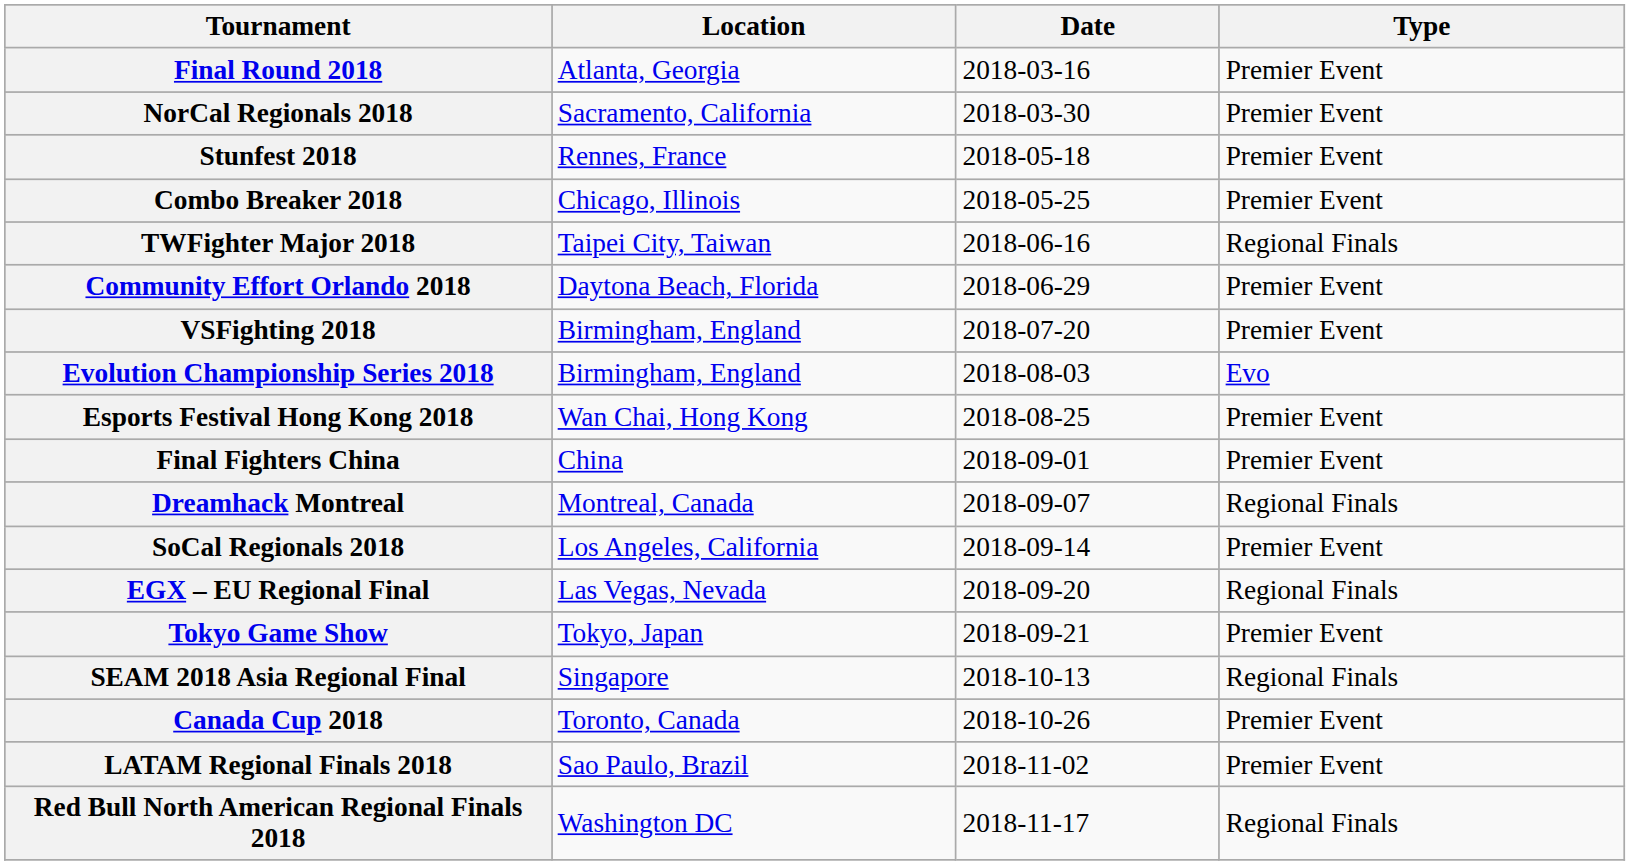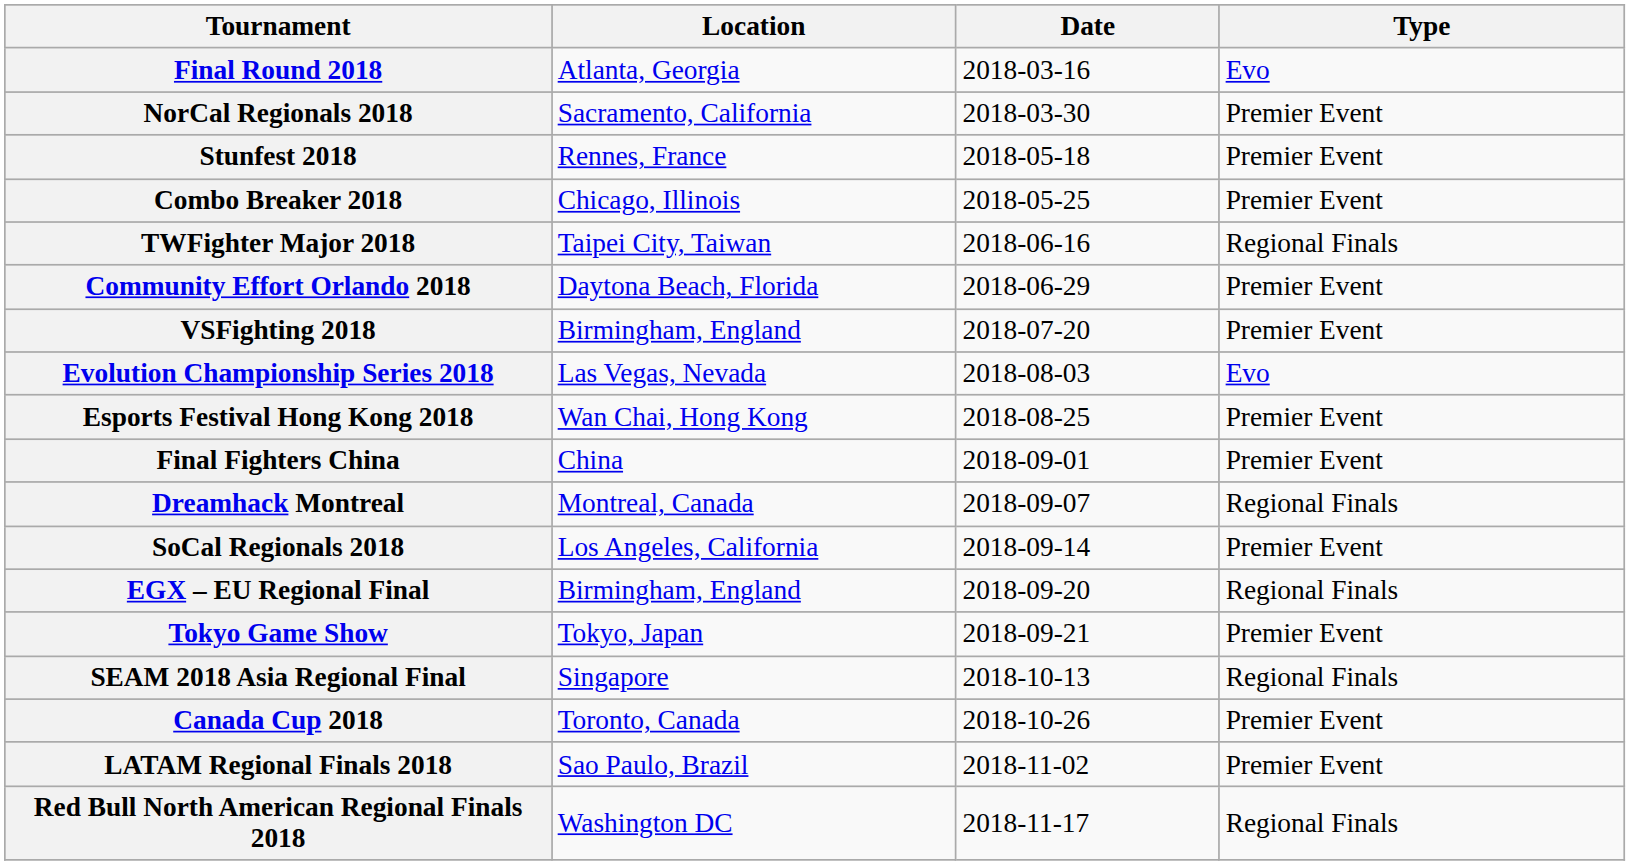Final Round 2018 | Type: Premier Event -> Evo
Evolution Championship Series 2018 | Location: Birmingham, England -> Las Vegas, Nevada
EGX – EU Regional Final | Location: Las Vegas, Nevada -> Birmingham, England
